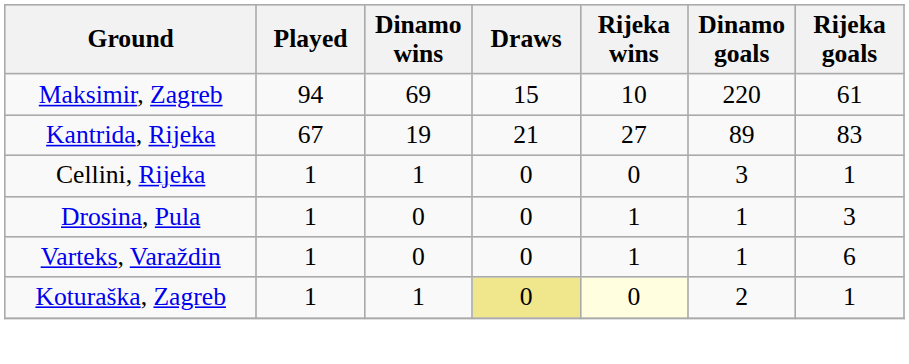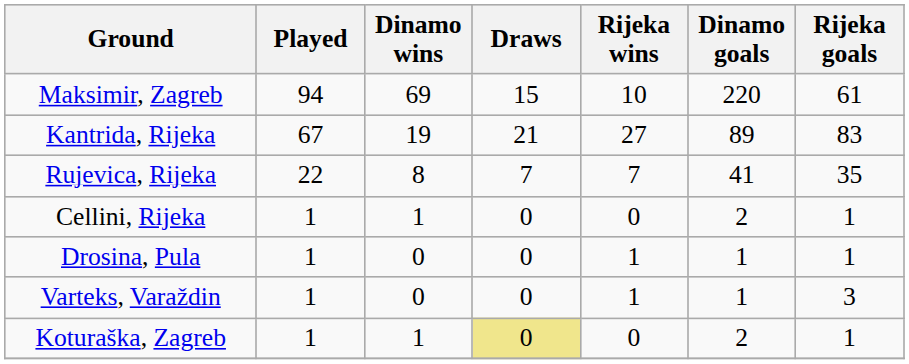+ row: Rujevica, Rijeka | 22 | 8 | 7 | 7 | 41 | 35
Cellini, Rijeka | Dinamo goals: 3 -> 2
Drosina, Pula | Rijeka goals: 3 -> 1
Varteks, Varaždin | Rijeka goals: 6 -> 3
Koturaška, Zagreb | Rijeka wins: lightyellow background -> no background
